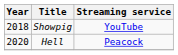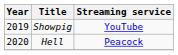Showpig | Year: 2018 -> 2019
